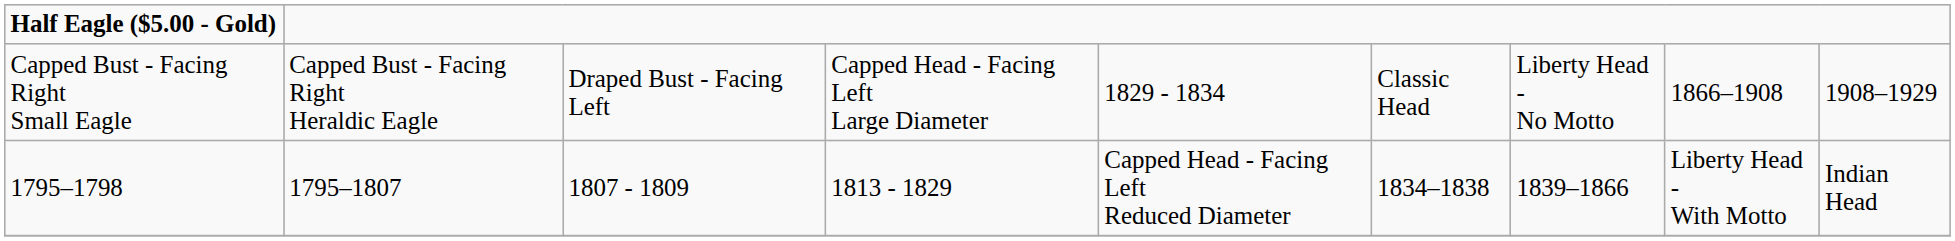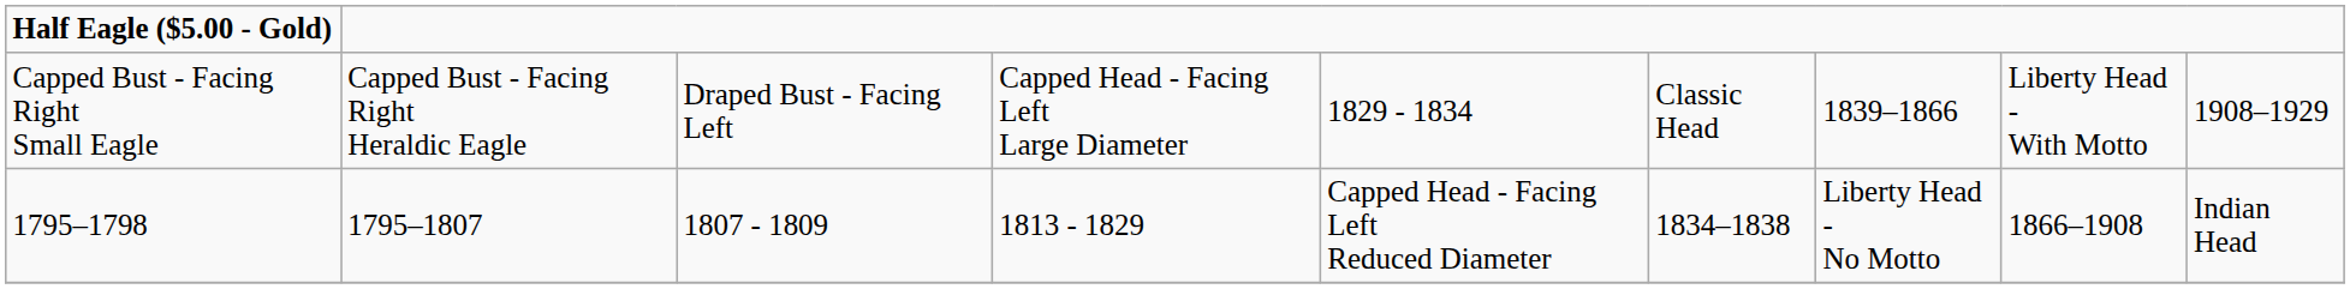Capped Bust - Facing Right Small Eagle | column 7: Liberty Head - No Motto -> 1839–1866
Capped Bust - Facing Right Small Eagle | column 8: 1866–1908 -> Liberty Head - With Motto
1795–1798 | column 7: 1839–1866 -> Liberty Head - No Motto
1795–1798 | column 8: Liberty Head - With Motto -> 1866–1908
